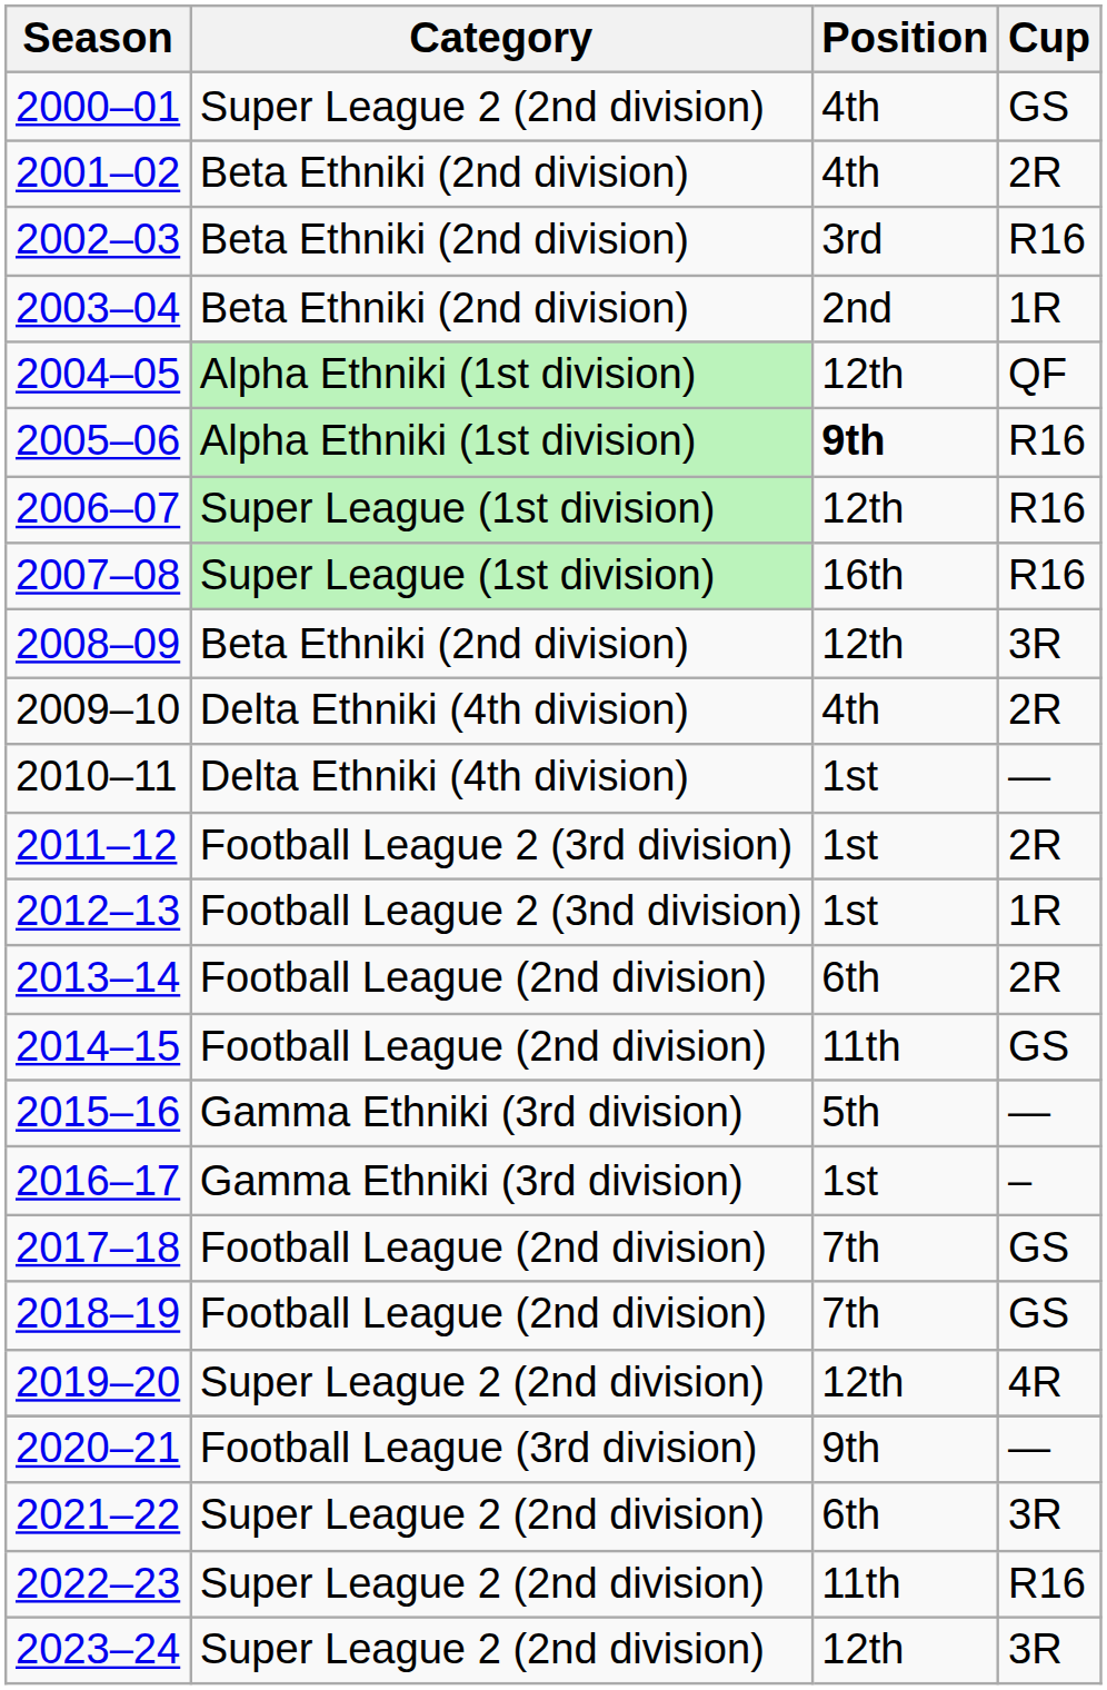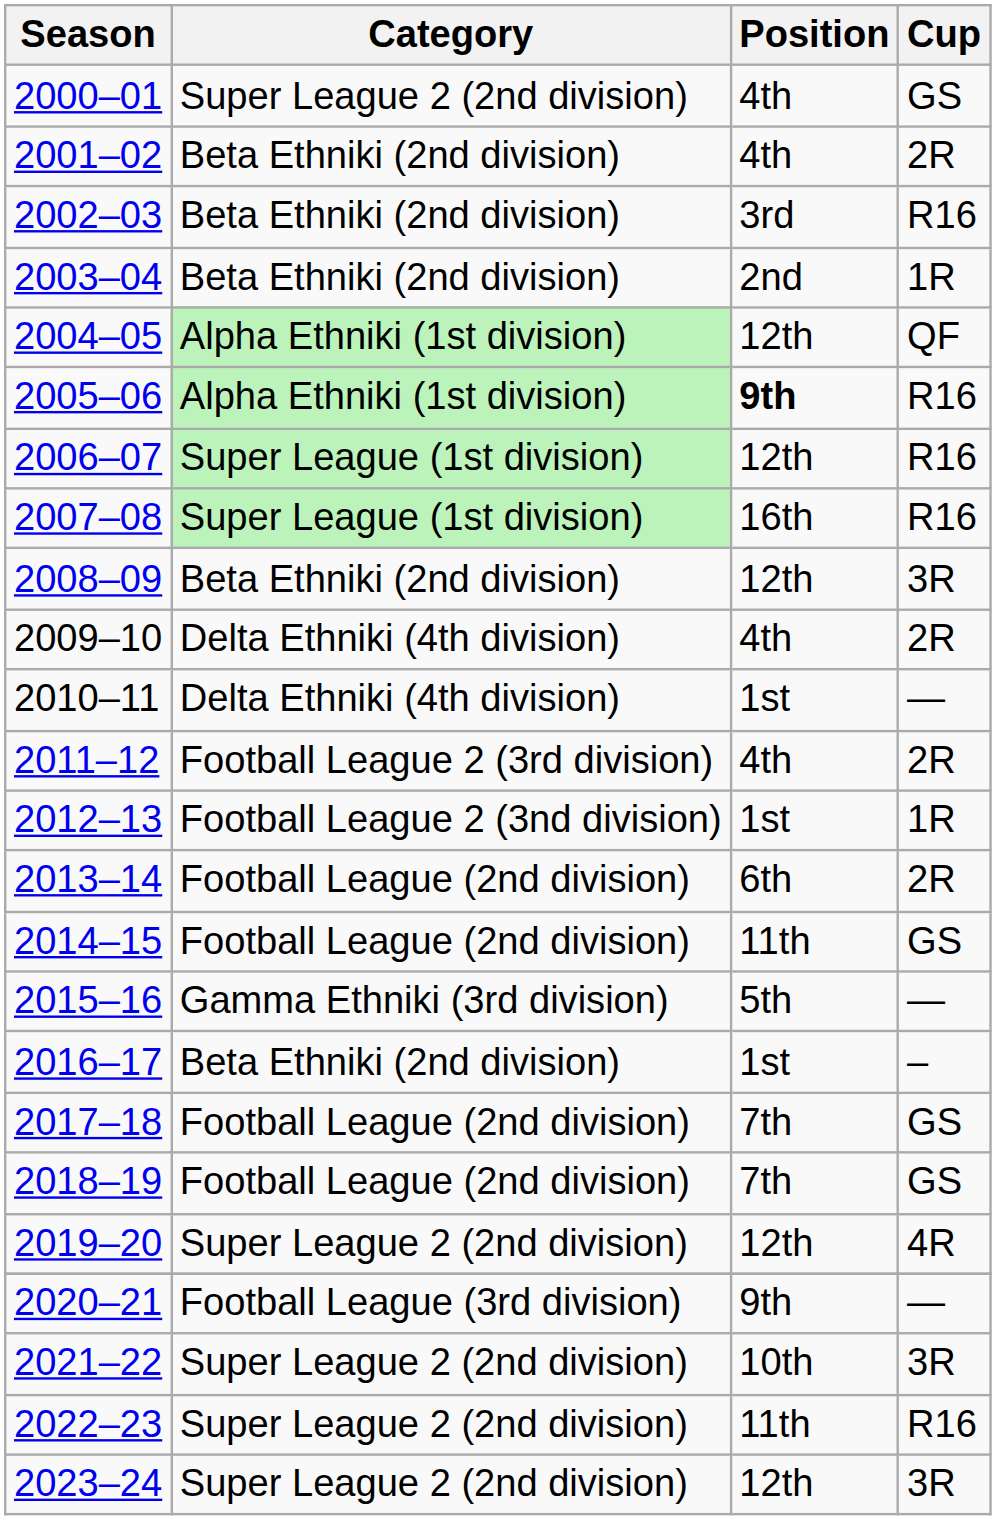2011–12 | Position: 1st -> 4th
2016–17 | Category: Gamma Ethniki (3rd division) -> Beta Ethniki (2nd division)
2021–22 | Position: 6th -> 10th
